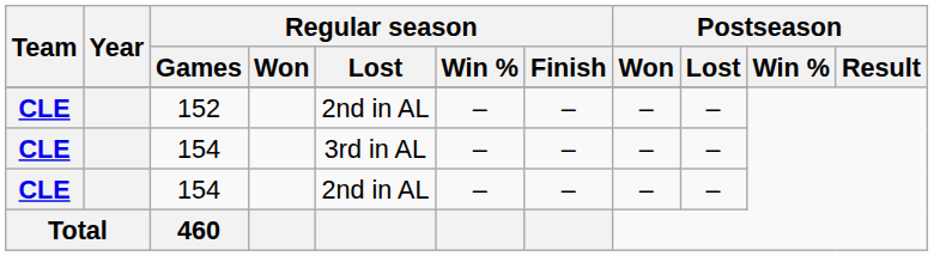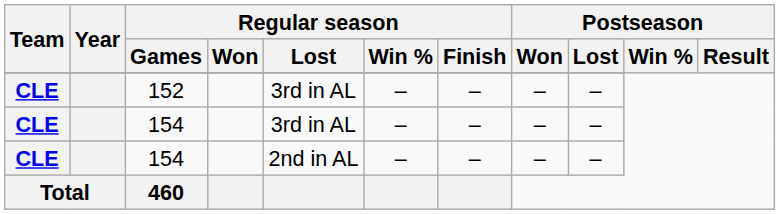152 | Regular season / Lost: 2nd in AL -> 3rd in AL
